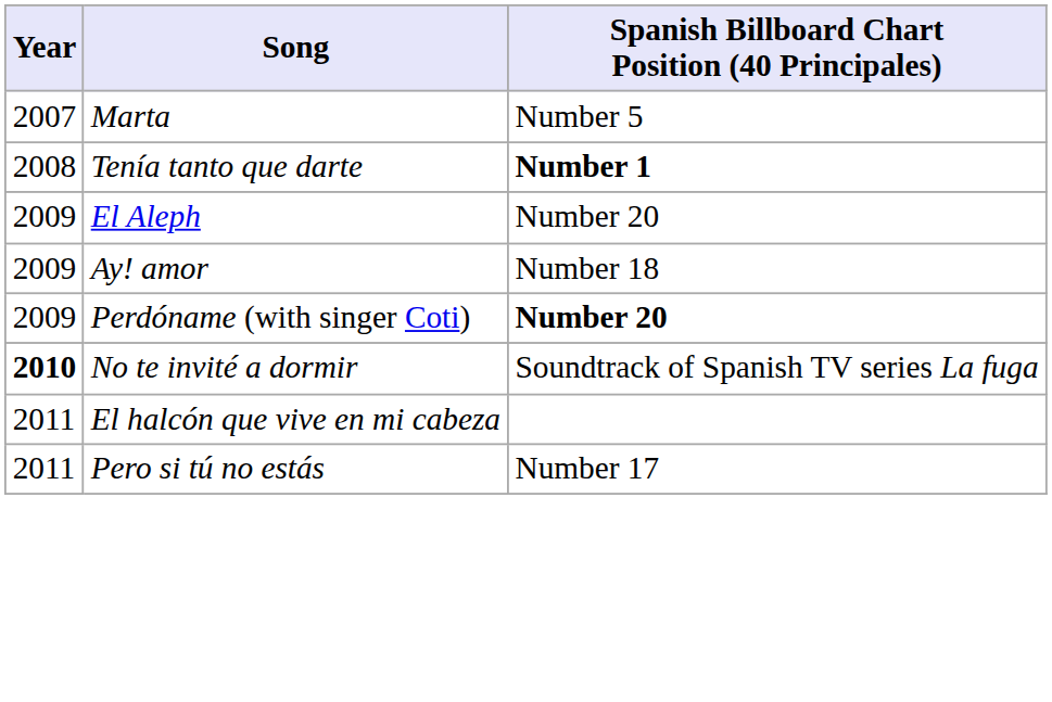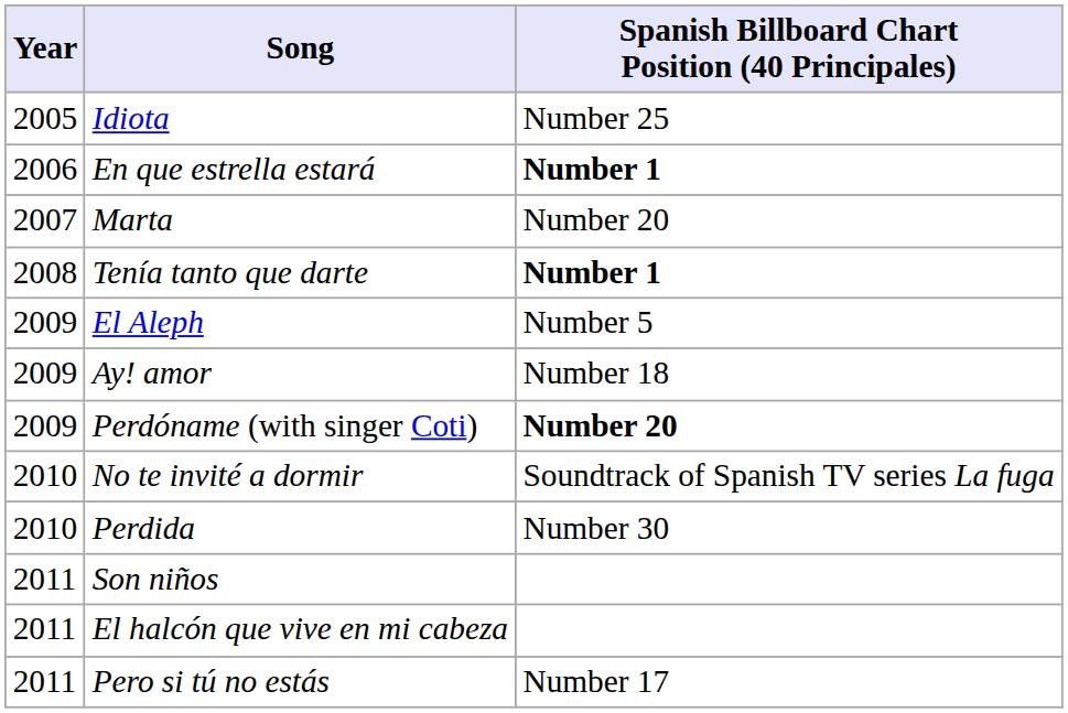+ row: 2005 | Idiota | Number 25
+ row: 2006 | En que estrella estará | Number 1
Marta | Spanish Billboard Chart Position (40 Principales): Number 5 -> Number 20
El Aleph | Spanish Billboard Chart Position (40 Principales): Number 20 -> Number 5
No te invité a dormir | Year: bold -> normal
+ row: 2010 | Perdida | Number 30
+ row: 2011 | Son niños
